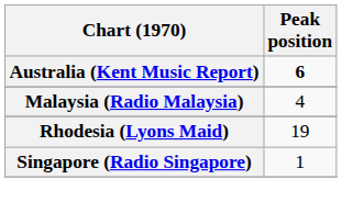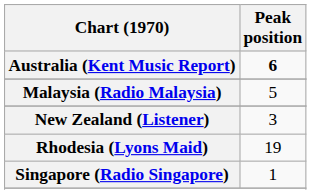Malaysia (Radio Malaysia) | Peak position: 4 -> 5
+ row: New Zealand (Listener) | 3
